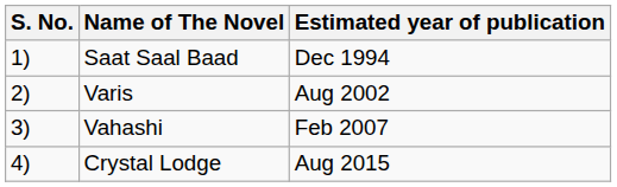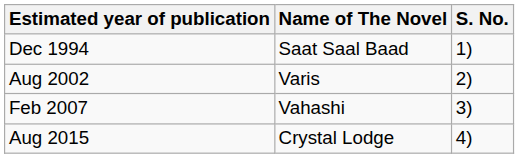columns swapped: S. No. <-> Estimated year of publication
